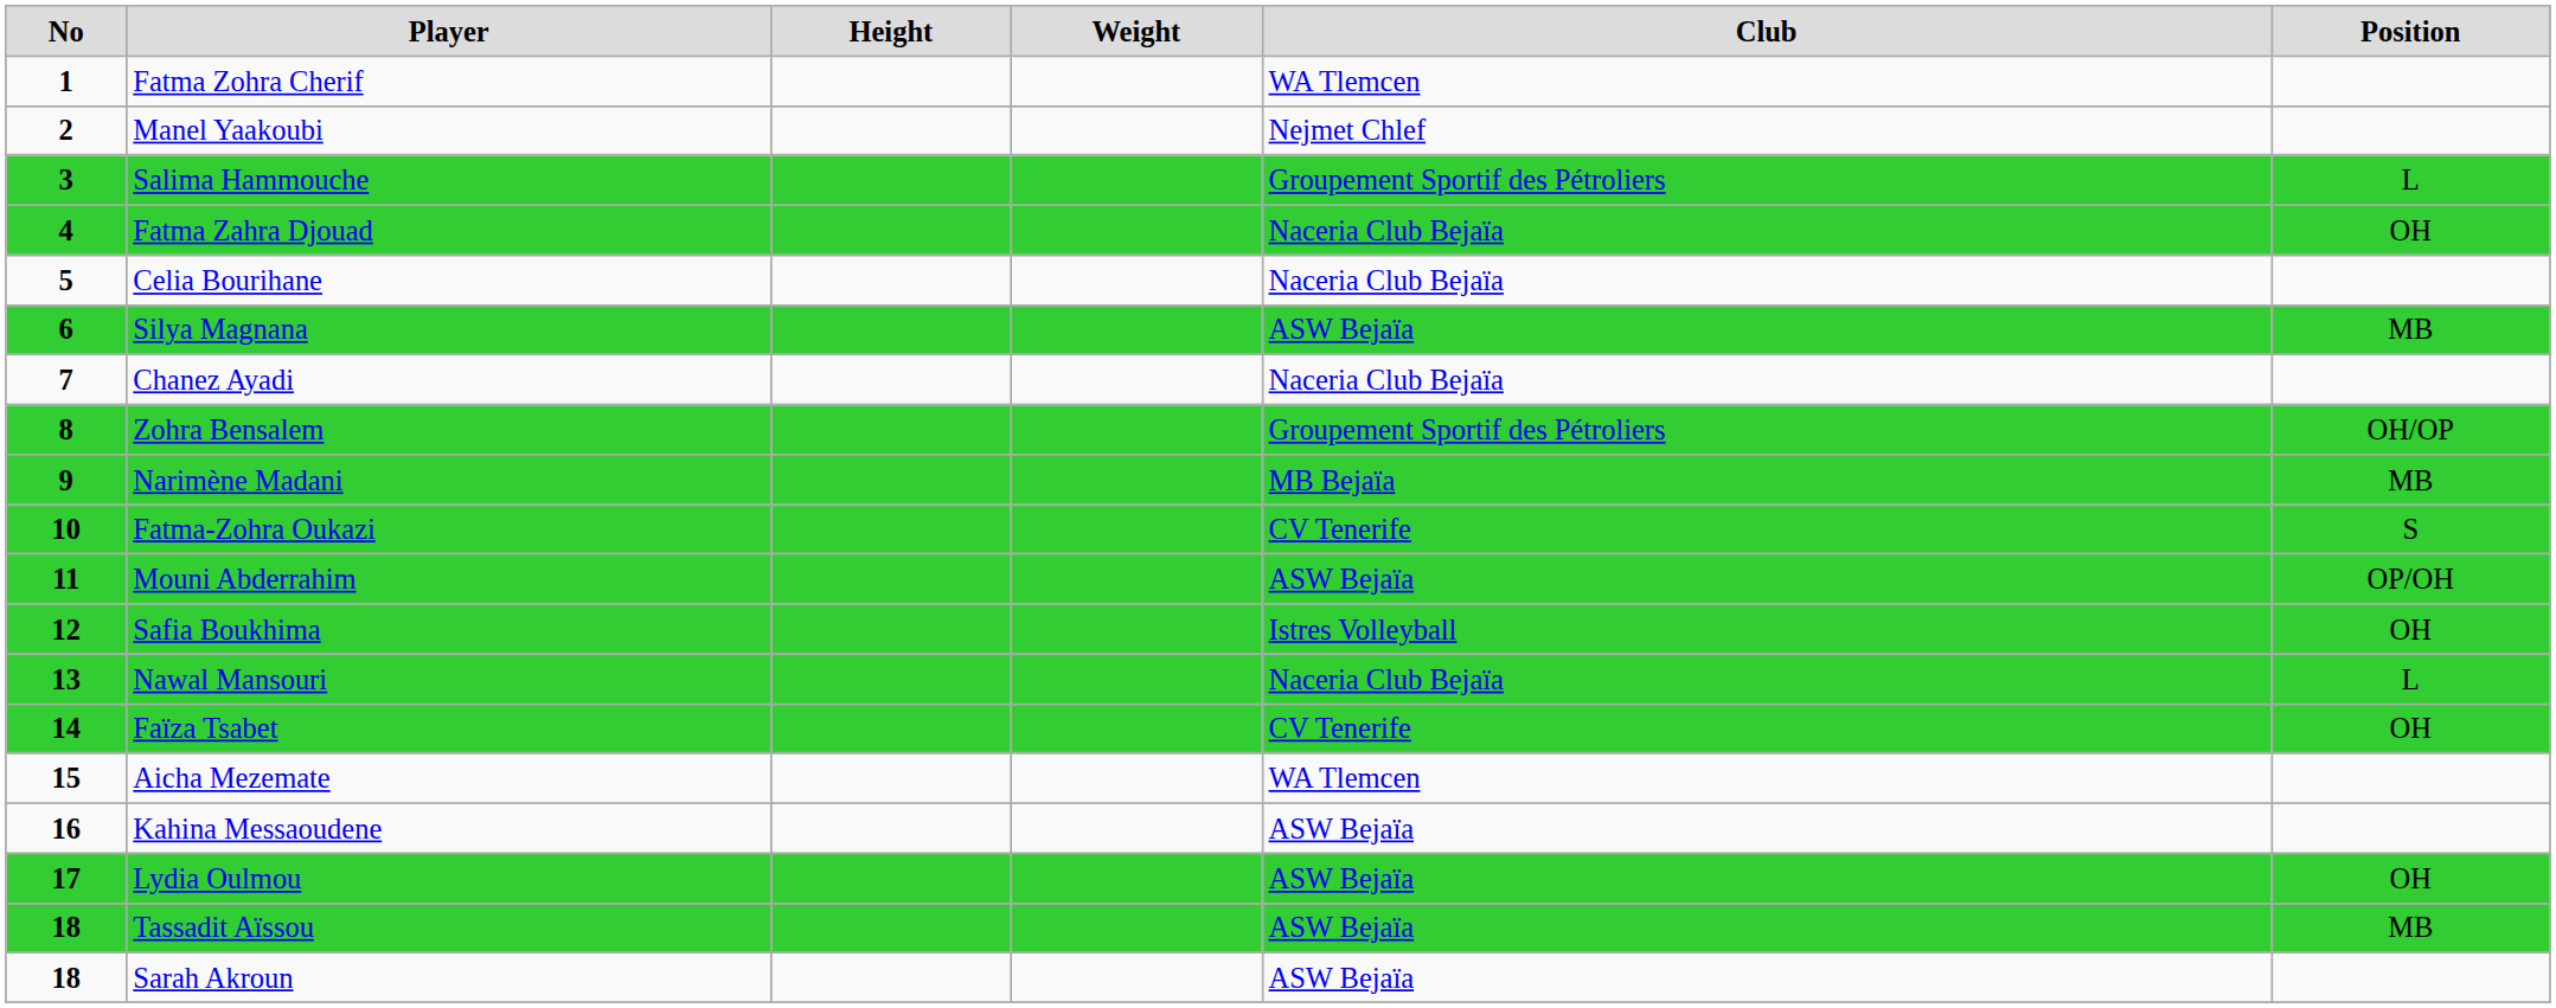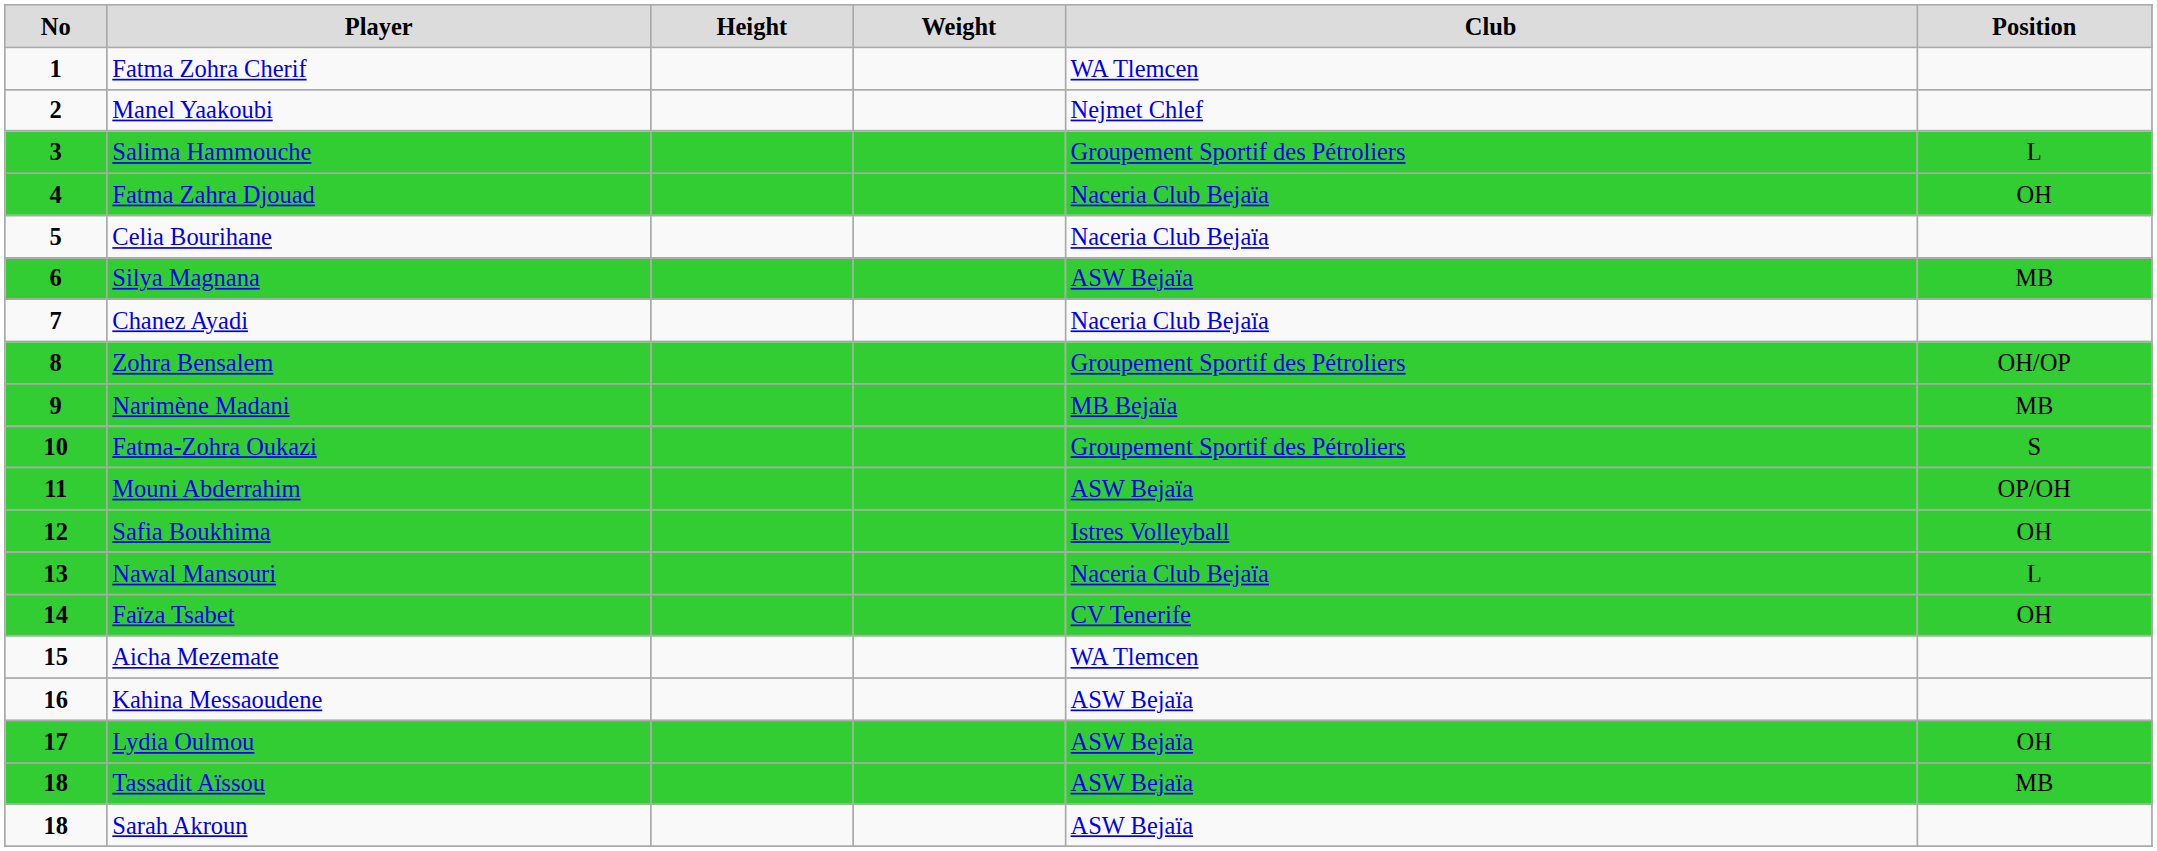Fatma-Zohra Oukazi | Club: CV Tenerife -> Groupement Sportif des Pétroliers
